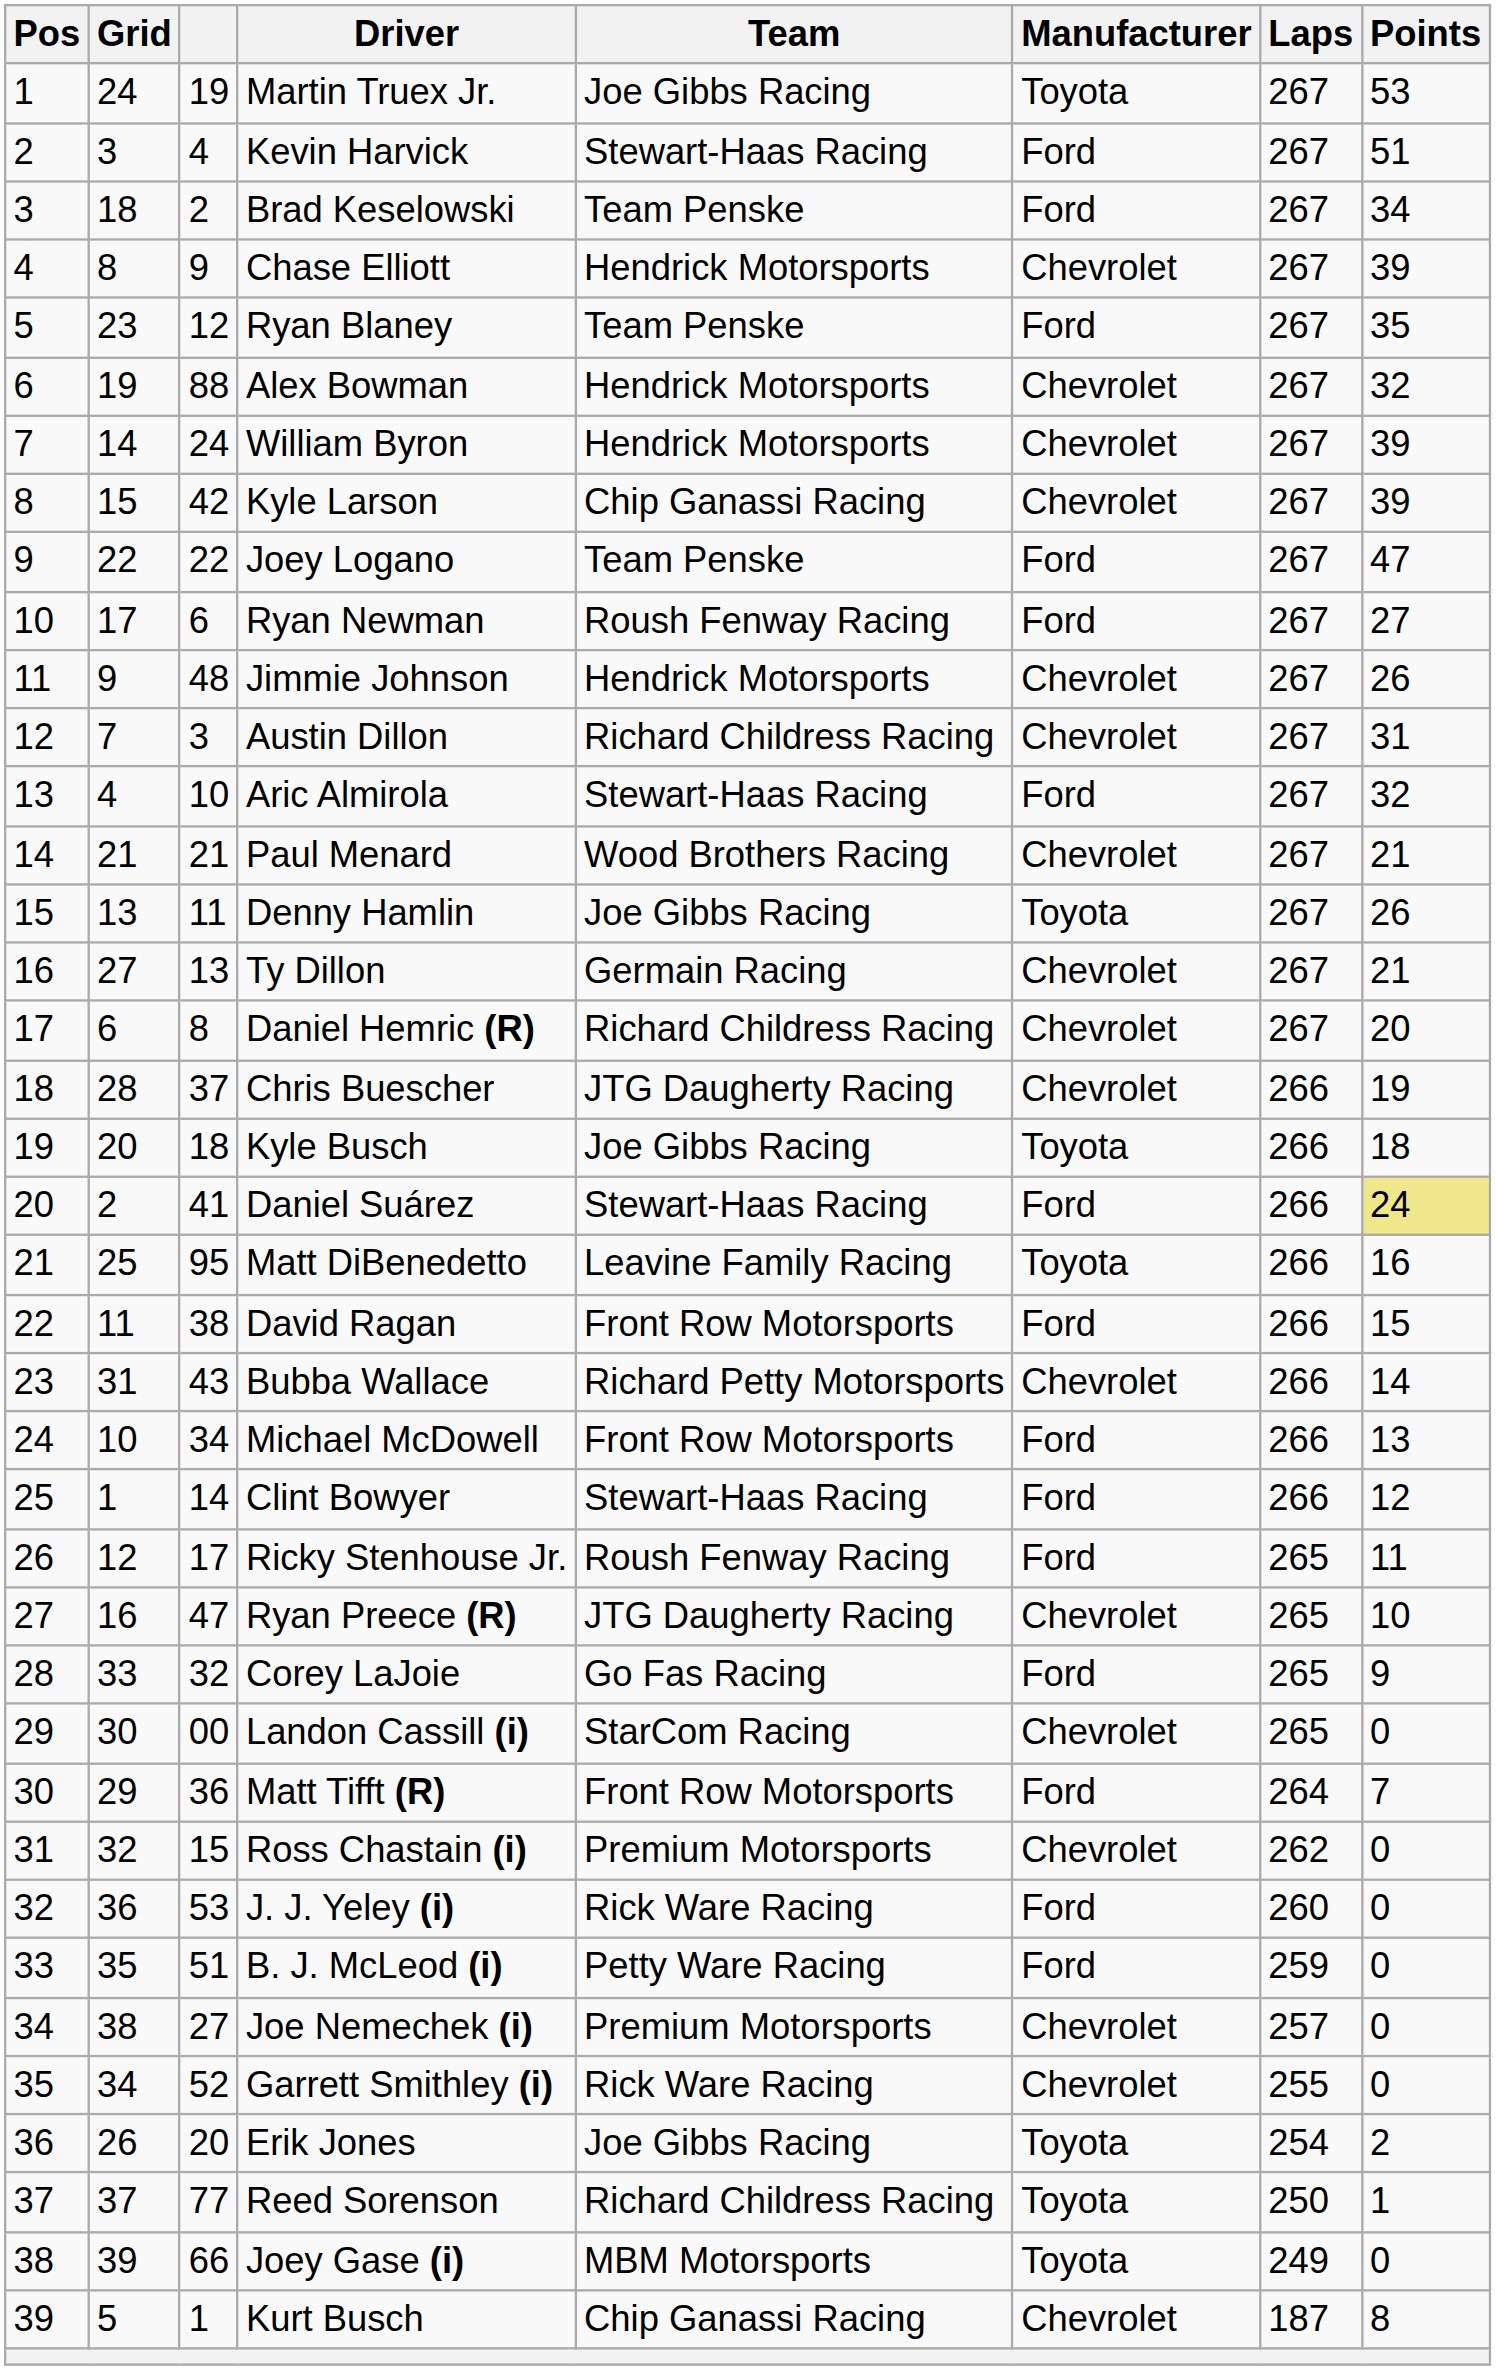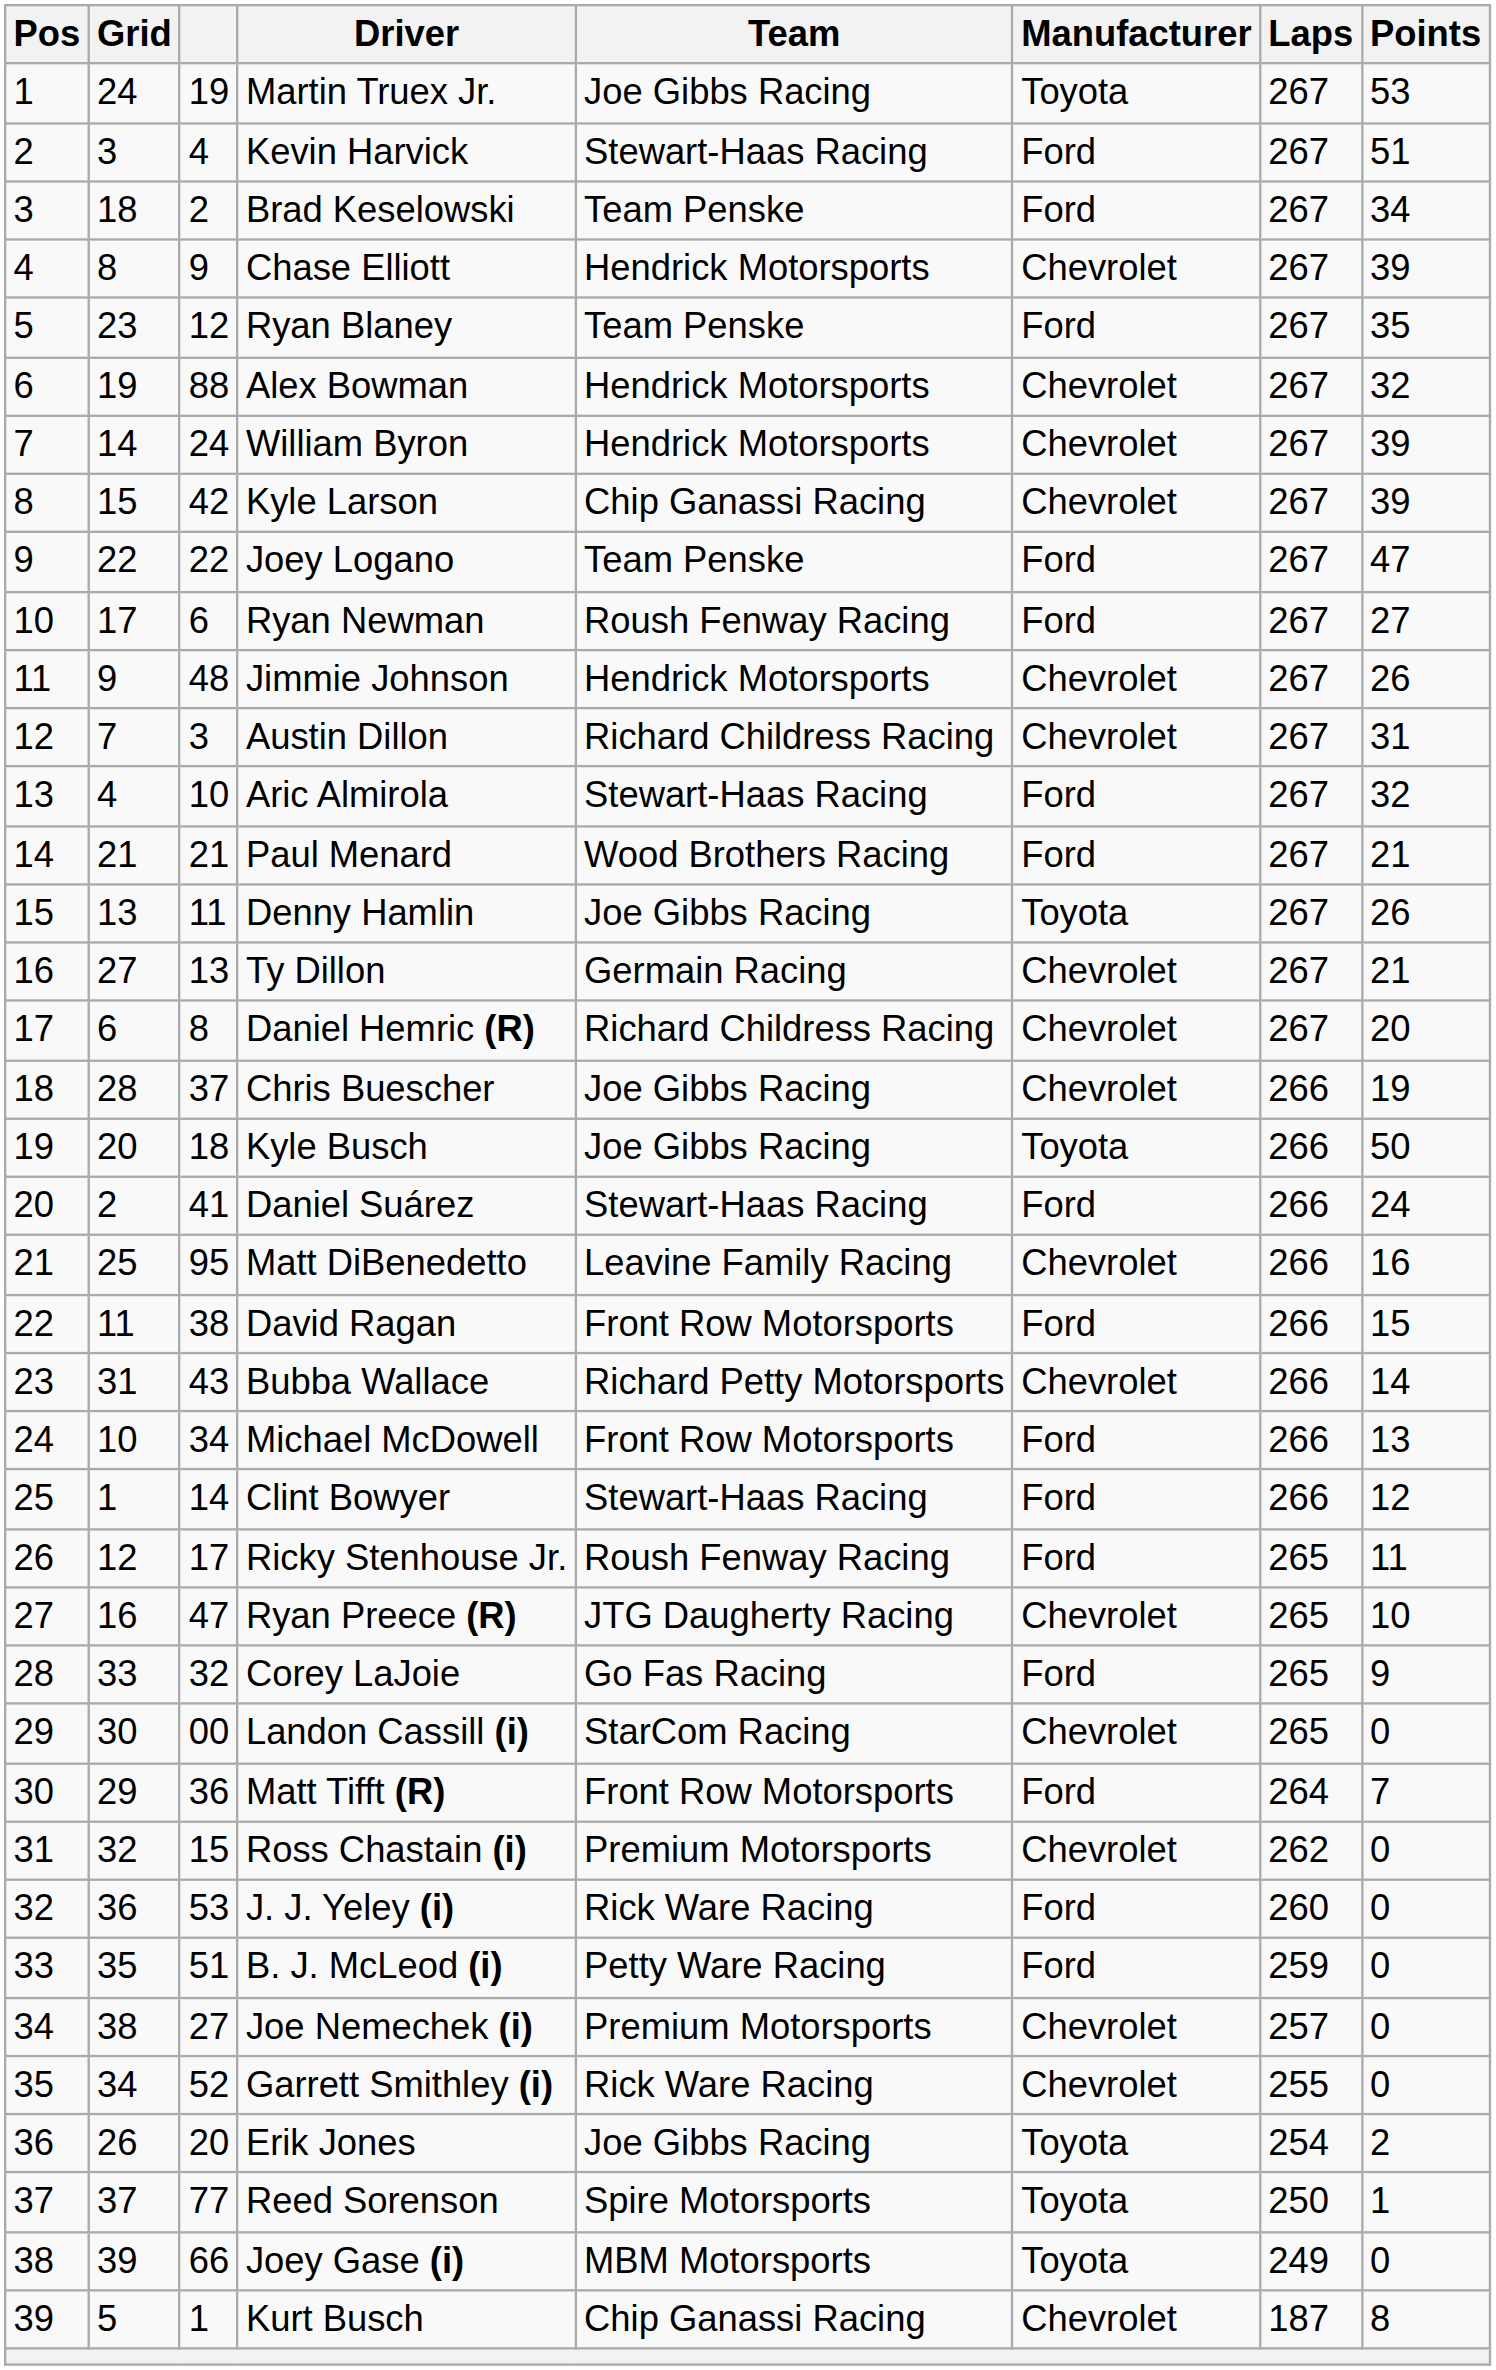Paul Menard | Manufacturer: Chevrolet -> Ford
Chris Buescher | Team: JTG Daugherty Racing -> Joe Gibbs Racing
Kyle Busch | Points: 18 -> 50
Daniel Suárez | Points: khaki background -> no background
Matt DiBenedetto | Manufacturer: Toyota -> Chevrolet
Reed Sorenson | Team: Richard Childress Racing -> Spire Motorsports
